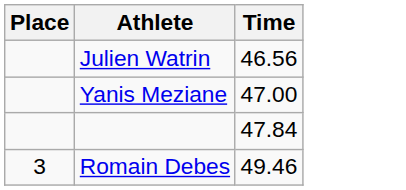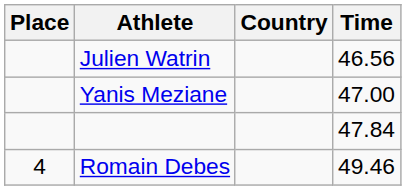+ column: Country
Romain Debes | Place: 3 -> 4
